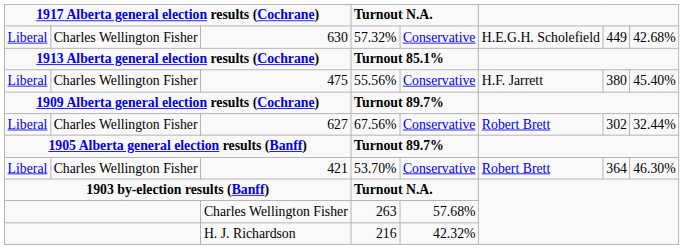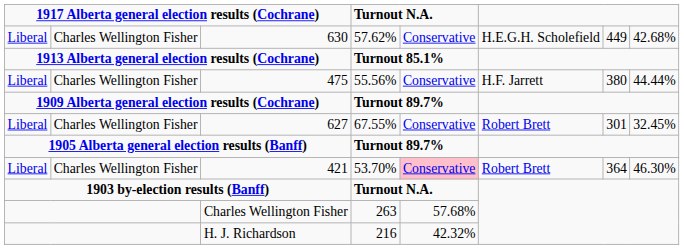630 | column 4: 57.32% -> 57.62%
475 | column 8: 45.40% -> 44.44%
627 | column 4: 67.56% -> 67.55%
627 | column 7: 302 -> 301
627 | column 8: 32.44% -> 32.45%
421 | column 5: no background -> pink background
